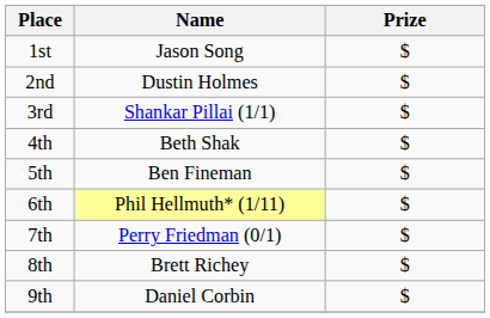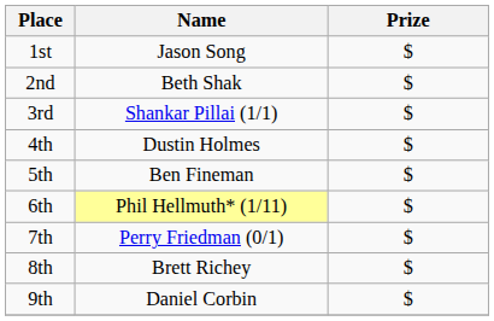2nd | Name: Dustin Holmes -> Beth Shak
4th | Name: Beth Shak -> Dustin Holmes
